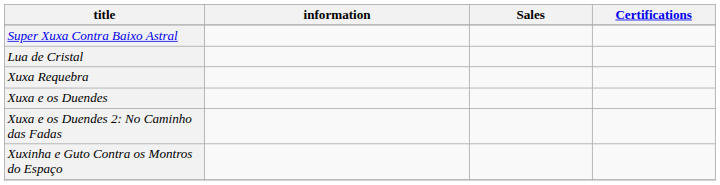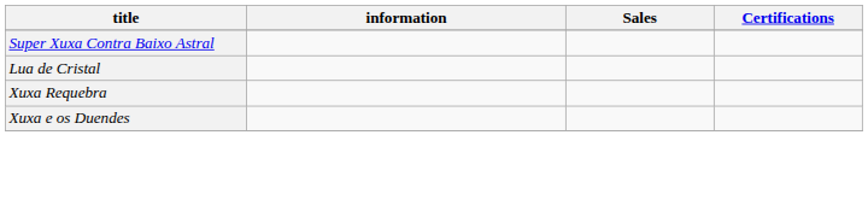- row: Xuxa e os Duendes 2: No Caminho das Fadas
- row: Xuxinha e Guto Contra os Montros do Espaço
